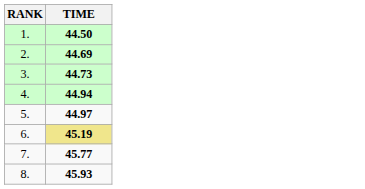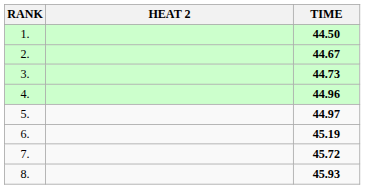+ column: HEAT 2
2. | TIME: 44.69 -> 44.67
4. | TIME: 44.94 -> 44.96
6. | TIME: khaki background -> no background
7. | TIME: 45.77 -> 45.72
